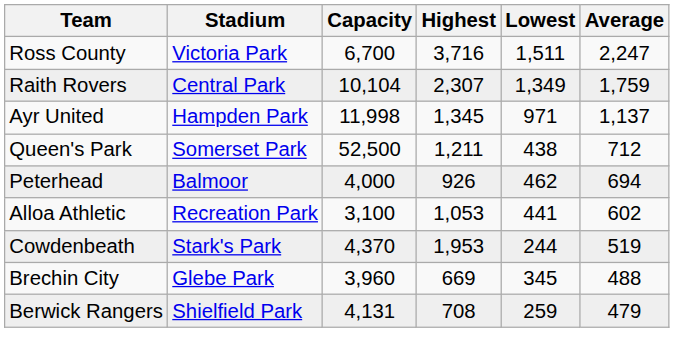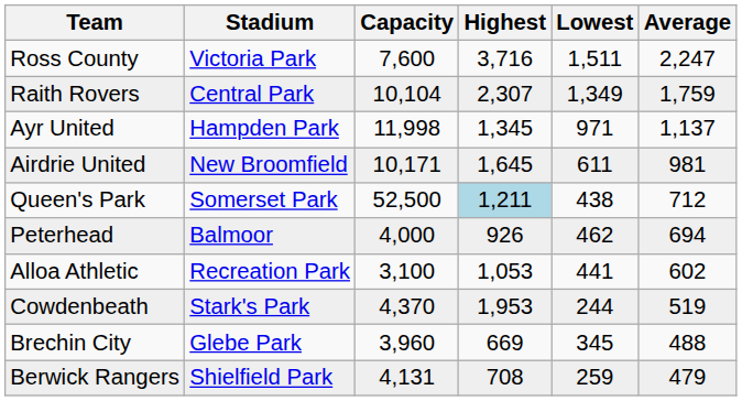Ross County | Capacity: 6,700 -> 7,600
+ row: Airdrie United | New Broomfield | 10,171 | 1,645 | 611 | 981
Queen's Park | Highest: no background -> lightblue background
